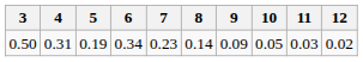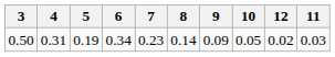columns swapped: 11 <-> 12
